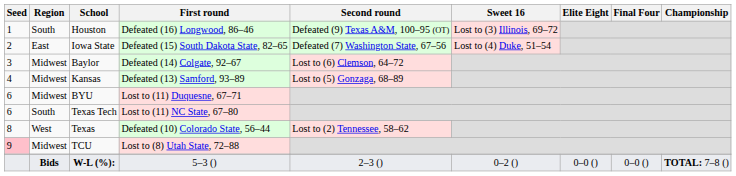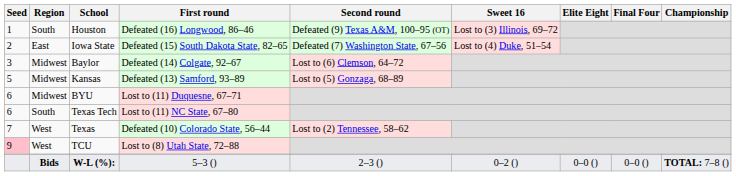Kansas | Seed: 4 -> 5
Texas | Seed: 8 -> 7
TCU | Region: Midwest -> West
